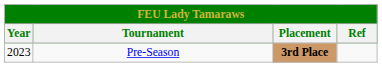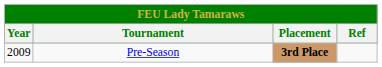Pre-Season | Year: 2023 -> 2009
